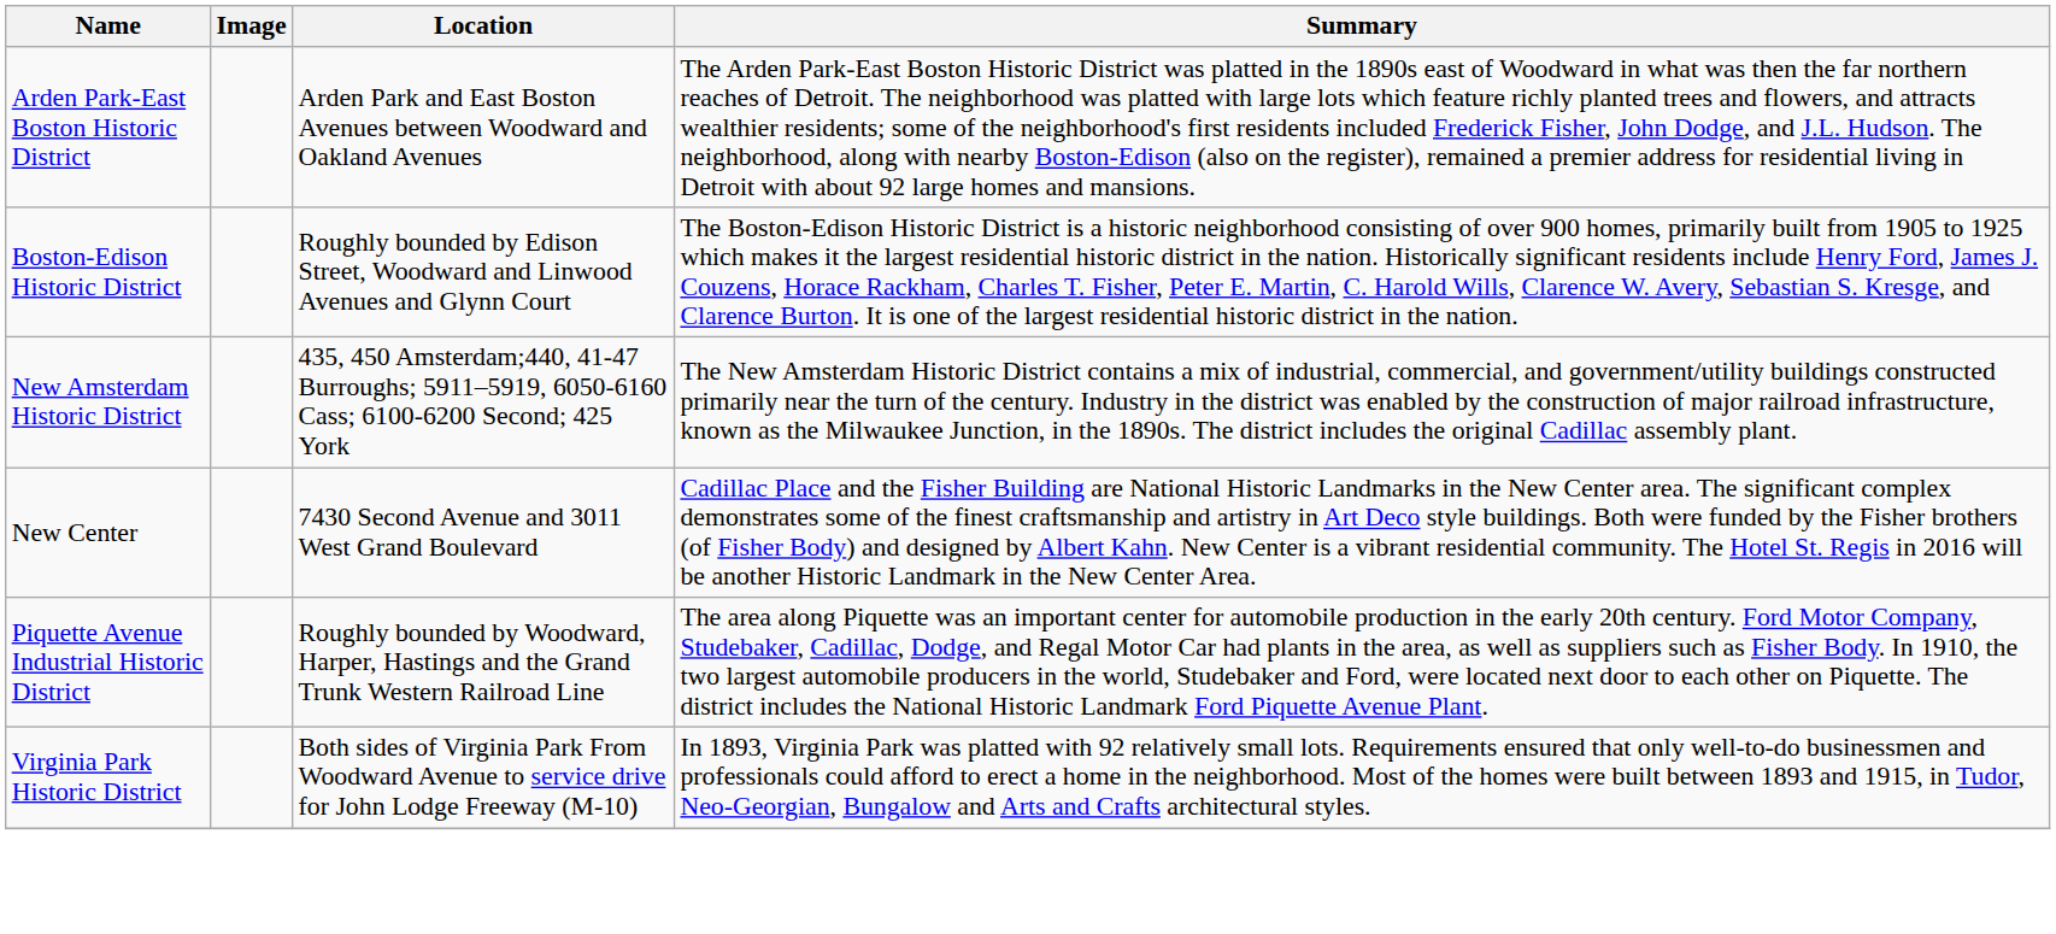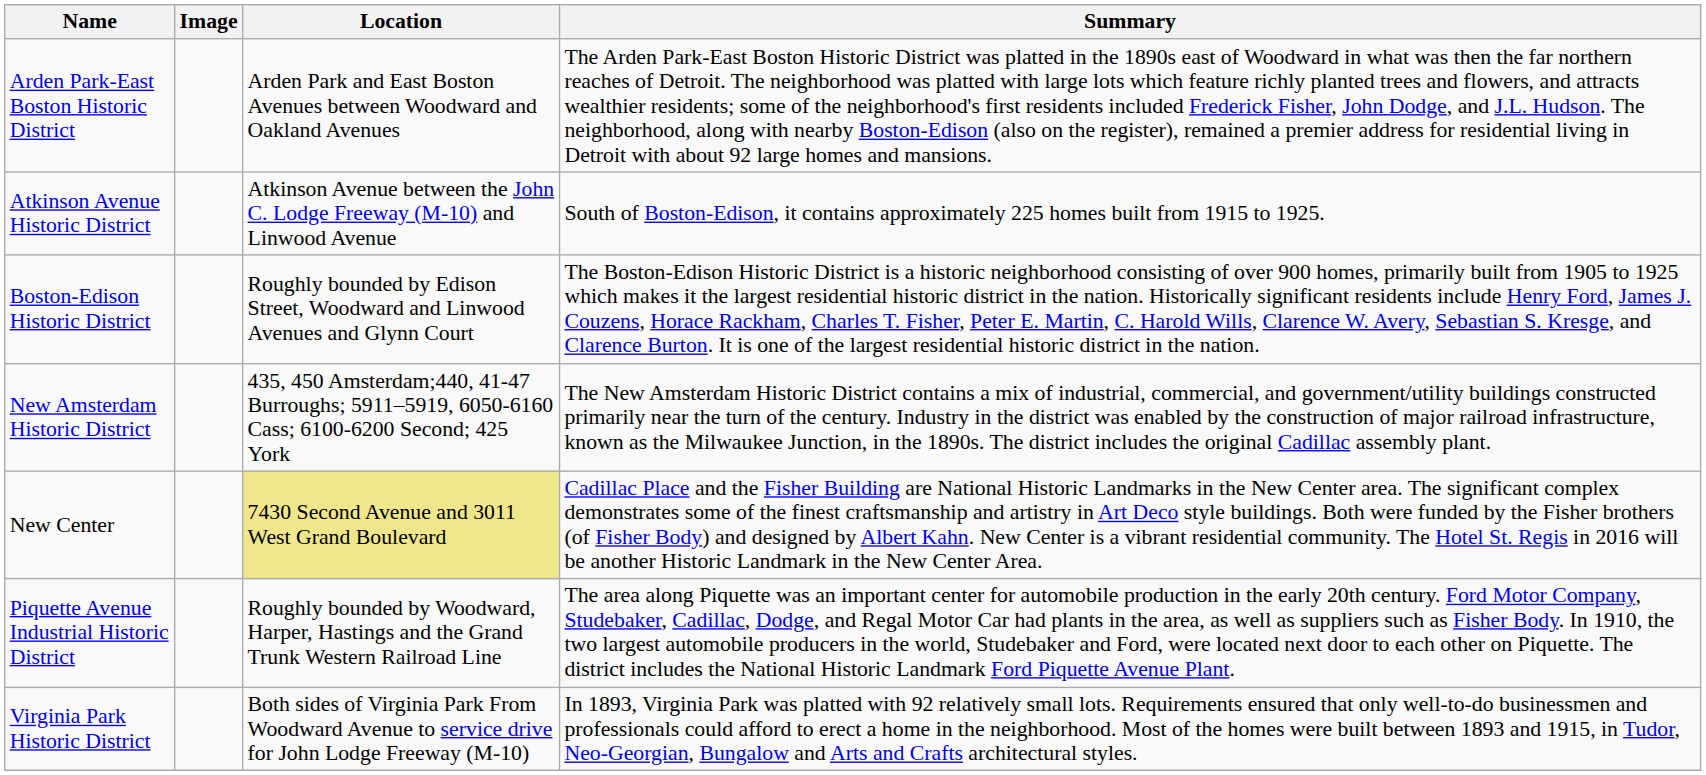+ row: Atkinson Avenue Historic District | Atkinson Avenue between the John C. Lodge Freeway (M-10) and Linwood Avenue | South of Boston-Edison, it contains approximately 225 homes built from 1915 to 1925.
New Center | Location: no background -> khaki background
